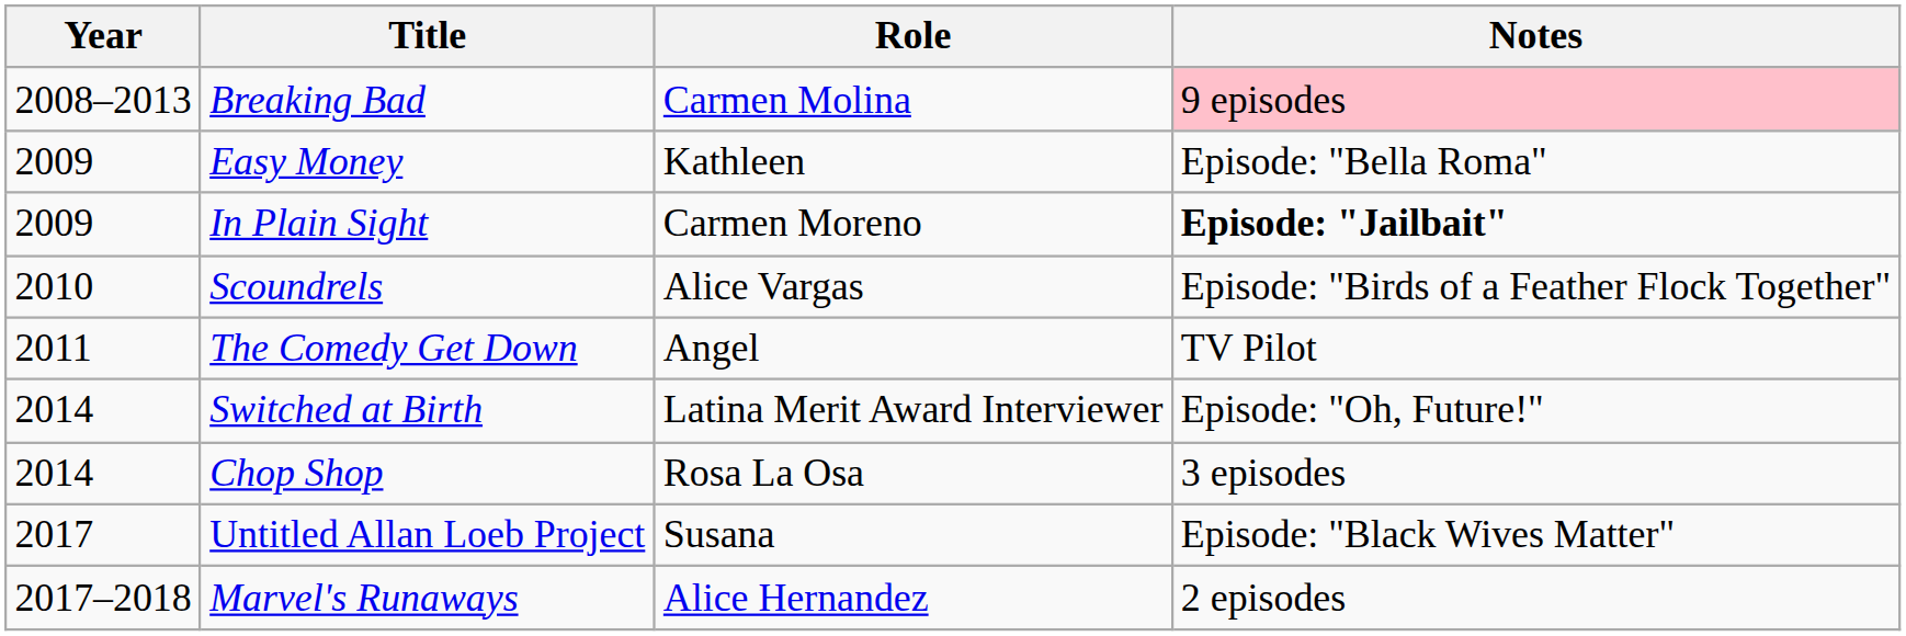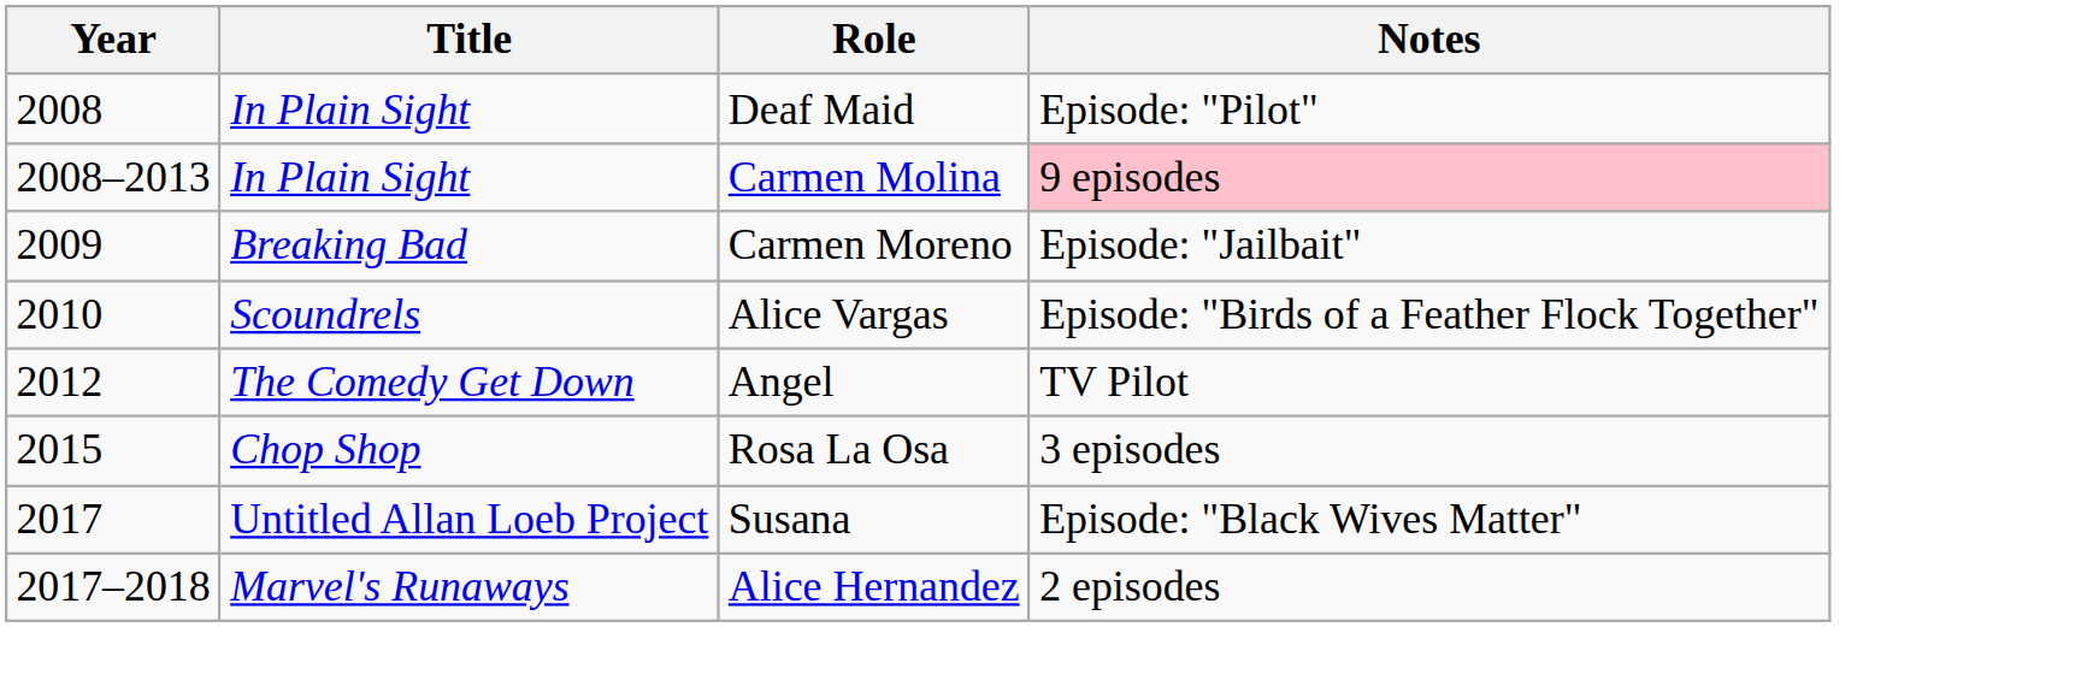+ row: 2008 | In Plain Sight | Deaf Maid | Episode: "Pilot"
Carmen Molina | Title: Breaking Bad -> In Plain Sight
- row: 2009 | Easy Money | Kathleen | Episode: "Bella Roma"
Carmen Moreno | Title: In Plain Sight -> Breaking Bad
Carmen Moreno | Notes: bold -> normal
Angel | Year: 2011 -> 2012
- row: 2014 | Switched at Birth | Latina Merit Award Interviewer | Episode: "Oh, Future!"
Rosa La Osa | Year: 2014 -> 2015
